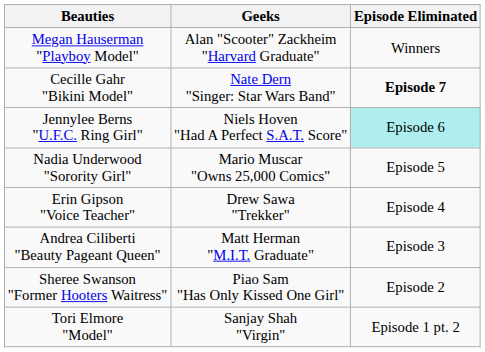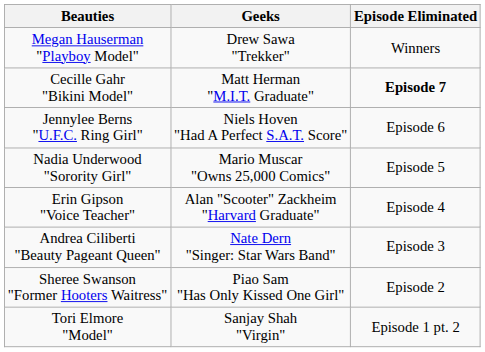Megan Hauserman "Playboy Model" | Geeks: Alan "Scooter" Zackheim "Harvard Graduate" -> Drew Sawa "Trekker"
Cecille Gahr "Bikini Model" | Geeks: Nate Dern "Singer: Star Wars Band" -> Matt Herman "M.I.T. Graduate"
Jennylee Berns "U.F.C. Ring Girl" | Episode Eliminated: paleturquoise background -> no background
Erin Gipson "Voice Teacher" | Geeks: Drew Sawa "Trekker" -> Alan "Scooter" Zackheim "Harvard Graduate"
Andrea Ciliberti "Beauty Pageant Queen" | Geeks: Matt Herman "M.I.T. Graduate" -> Nate Dern "Singer: Star Wars Band"
